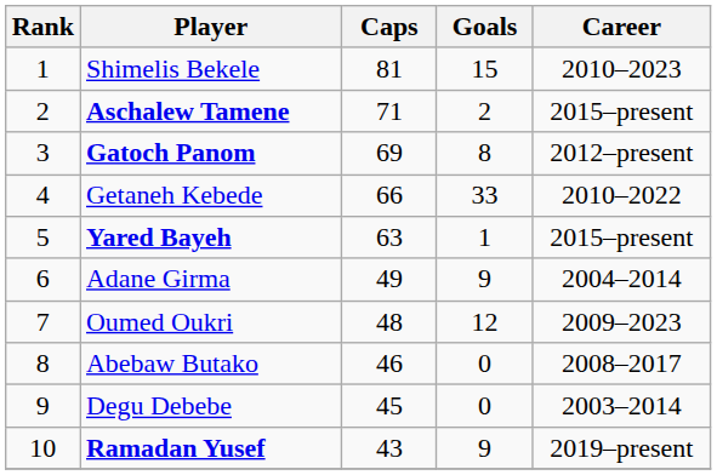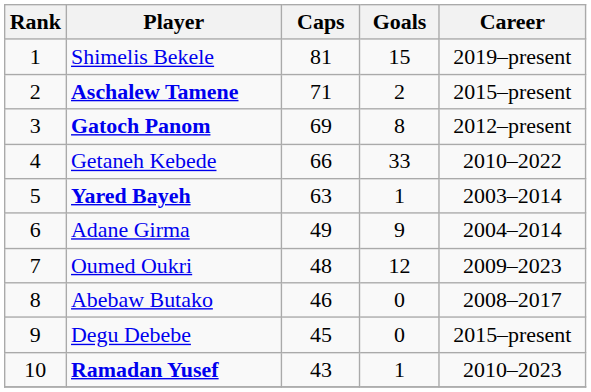Shimelis Bekele | Career: 2010–2023 -> 2019–present
Yared Bayeh | Career: 2015–present -> 2003–2014
Degu Debebe | Career: 2003–2014 -> 2015–present
Ramadan Yusef | Goals: 9 -> 1
Ramadan Yusef | Career: 2019–present -> 2010–2023
